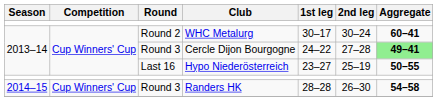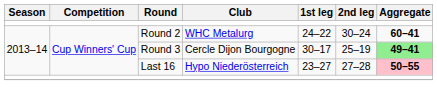WHC Metalurg | 1st leg: 30–17 -> 24–22
Cercle Dijon Bourgogne | 1st leg: 24–22 -> 30–17
Cercle Dijon Bourgogne | 2nd leg: 27–28 -> 25–19
Hypo Niederösterreich | 2nd leg: 25–19 -> 27–28
Hypo Niederösterreich | Aggregate: no background -> pink background
- row: 2014–15 | Cup Winners' Cup | Round 3 | Randers HK | 28–28 | 26–30 | 54–58
